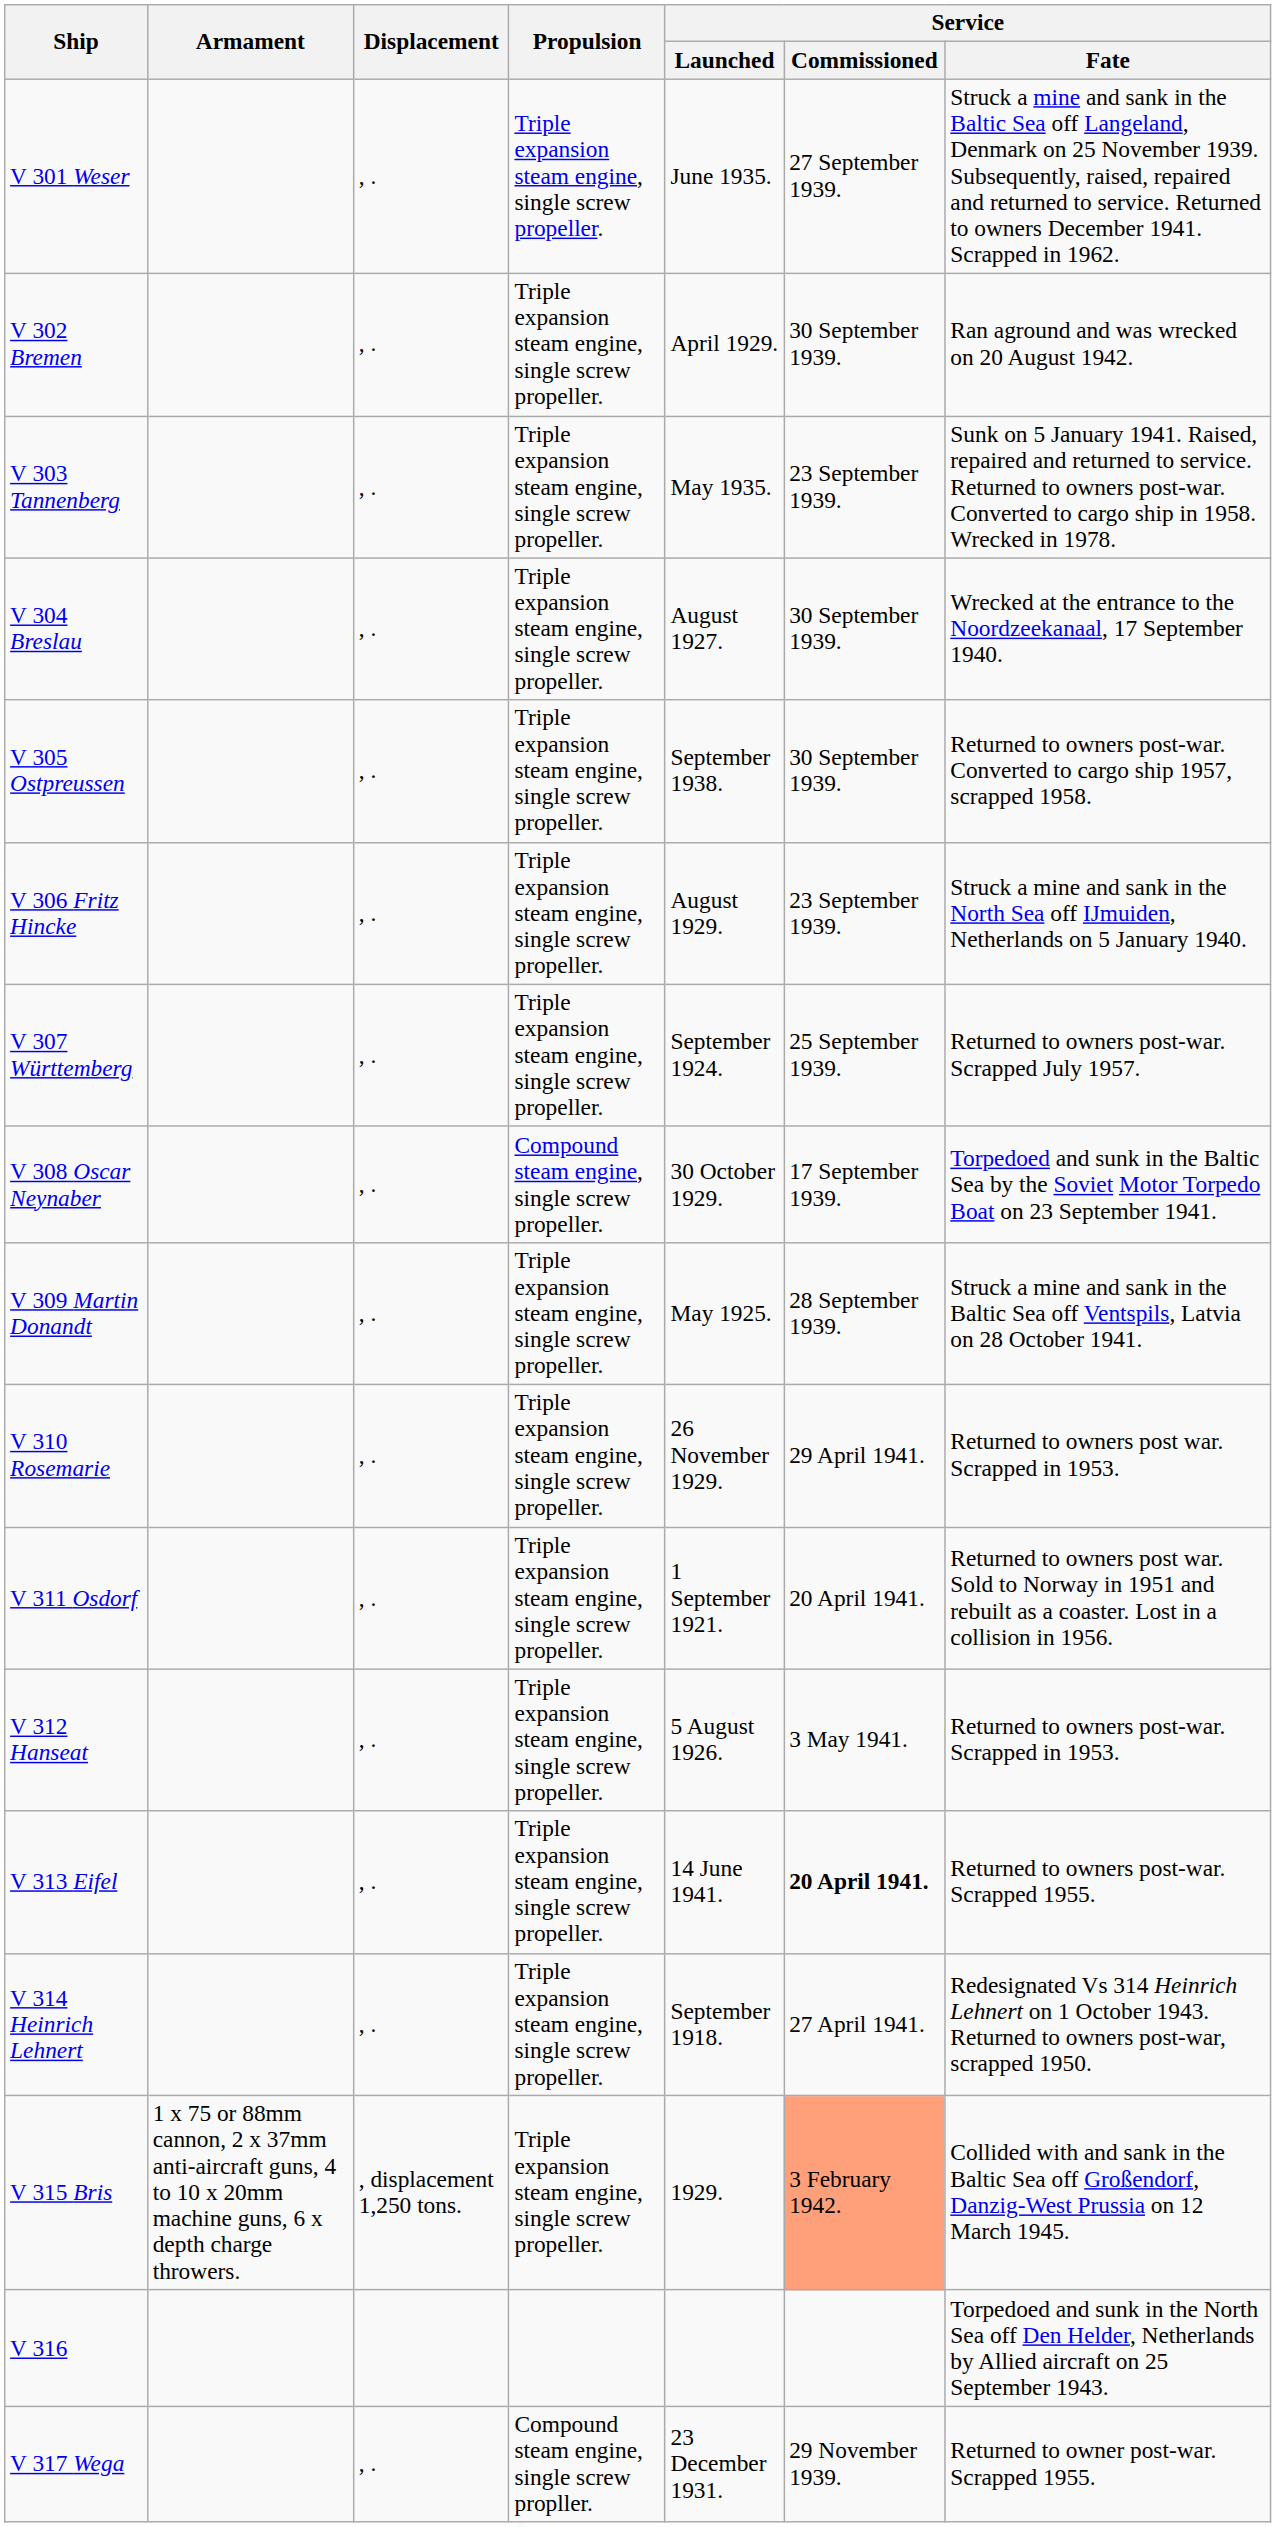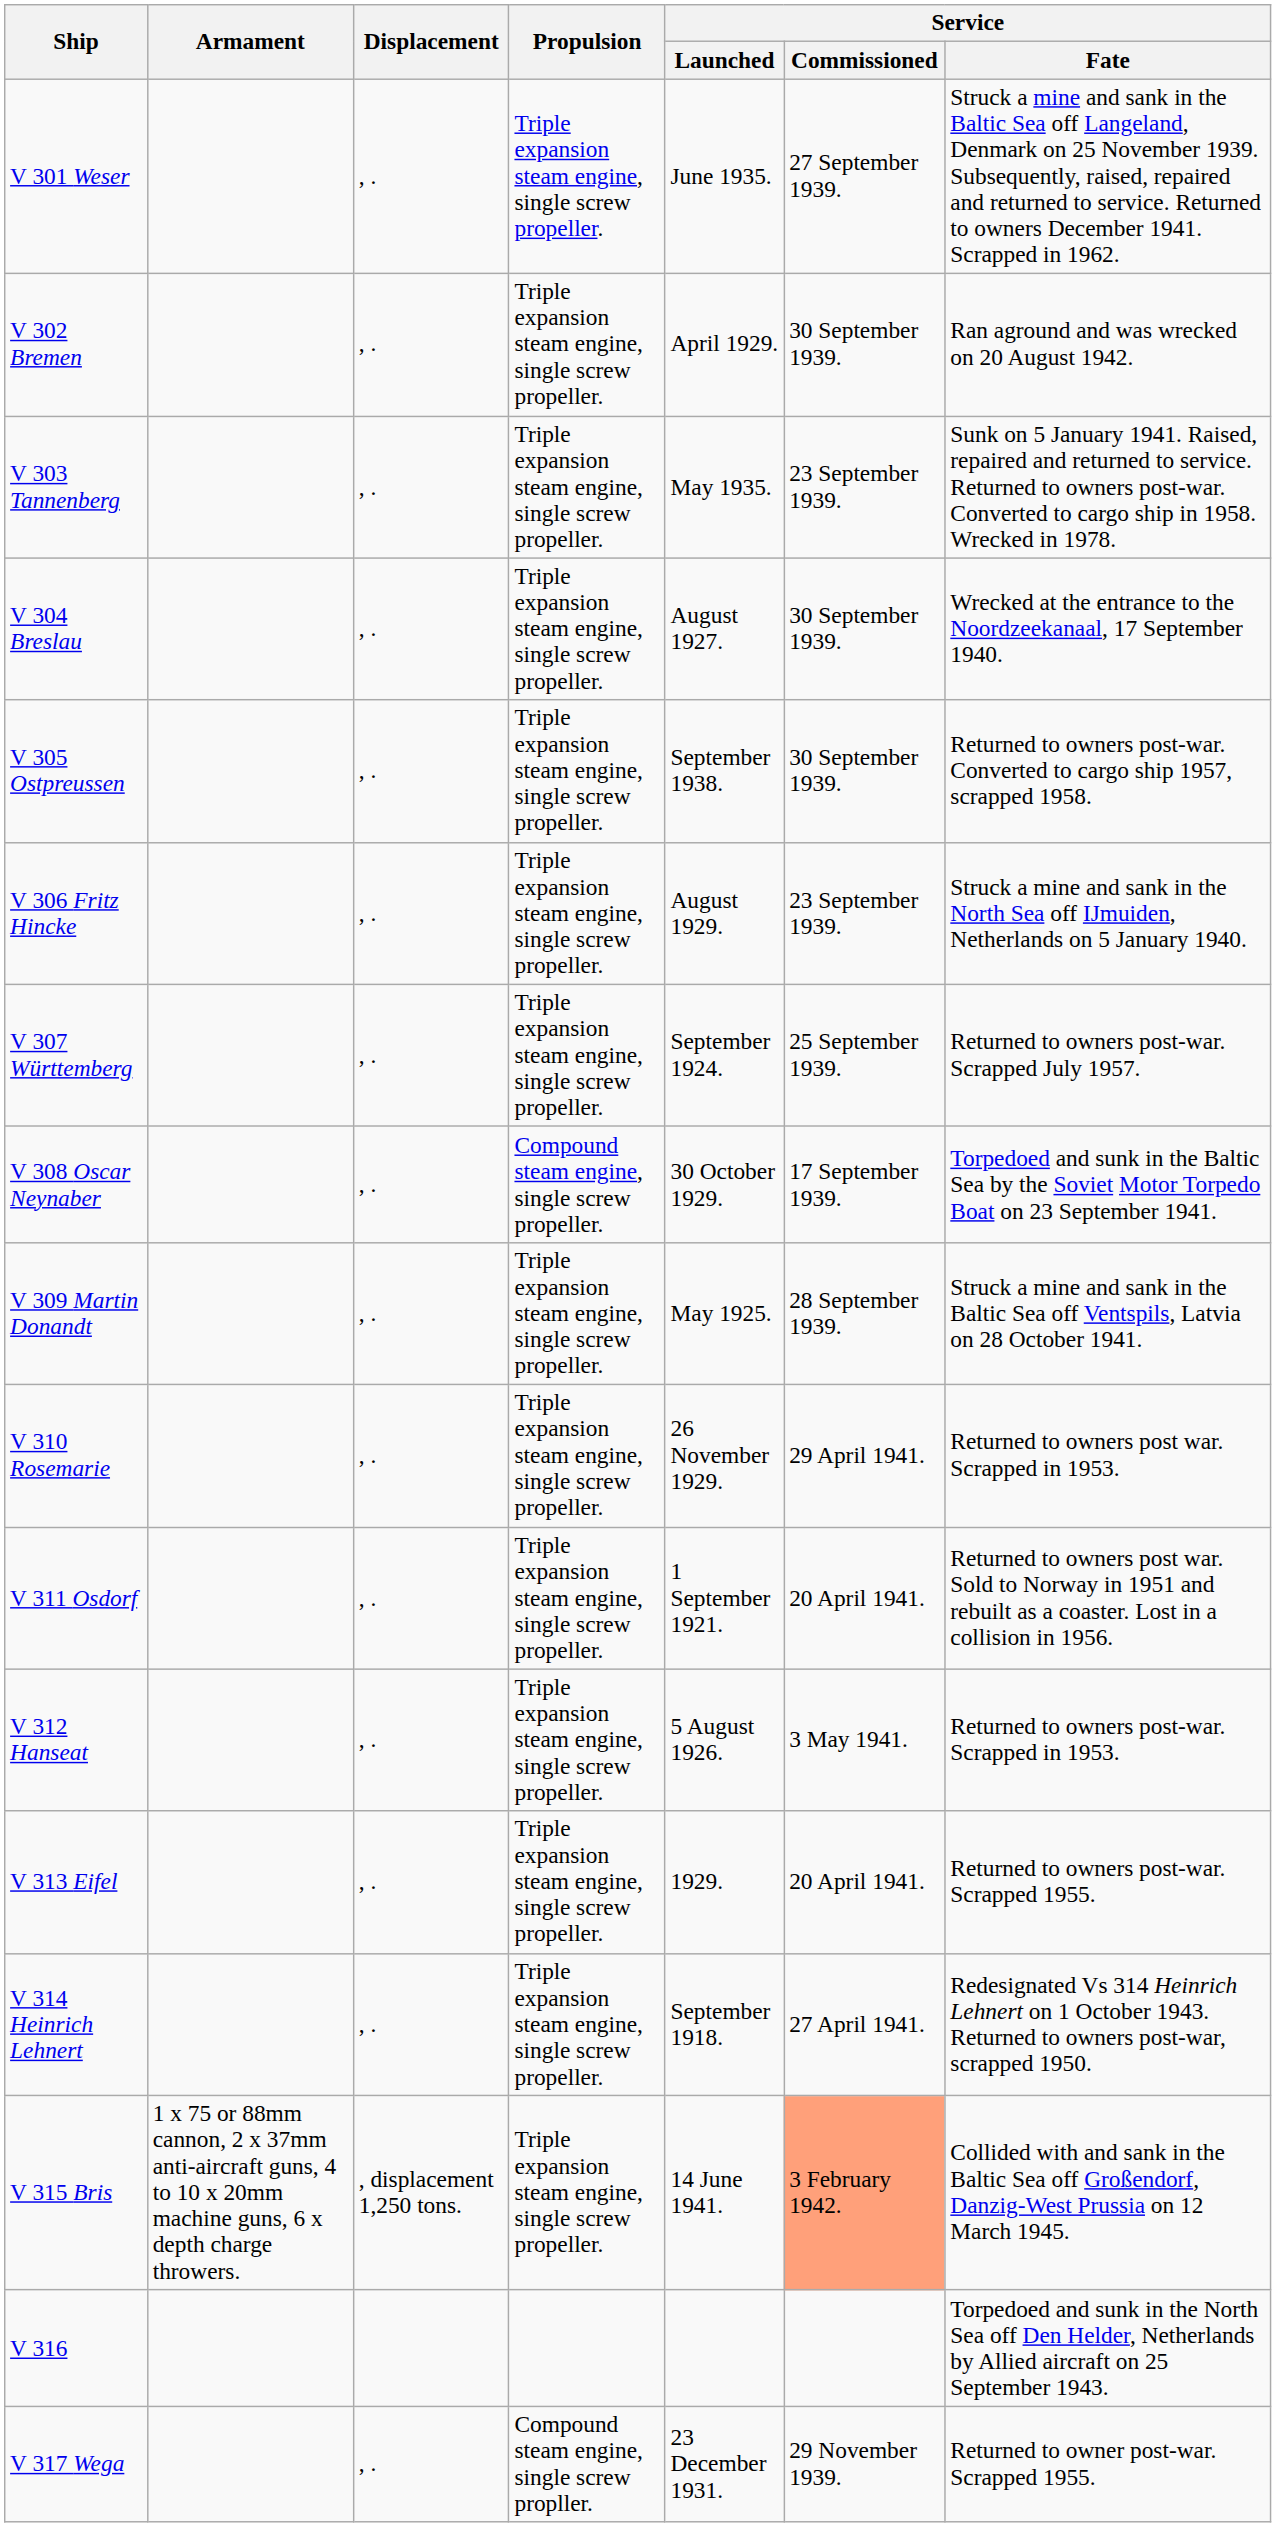V 313 Eifel | Service / Launched: 14 June 1941. -> 1929.
V 313 Eifel | Service / Commissioned: bold -> normal
V 315 Bris | Service / Launched: 1929. -> 14 June 1941.
